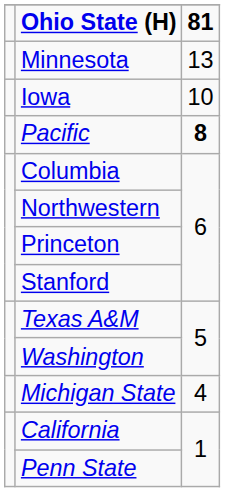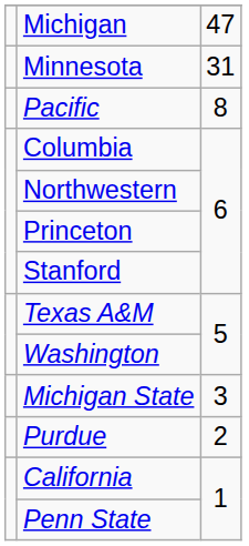- row: Ohio State (H) | 81
+ row: Michigan | 47
Minnesota | column 3: 13 -> 31
- row: Iowa | 10
Pacific | column 3: bold -> normal
Michigan State | column 3: 4 -> 3
+ row: Purdue | 2
